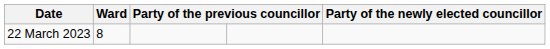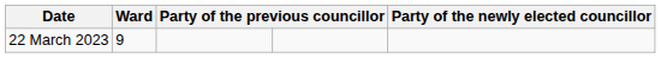22 March 2023 | Ward: 8 -> 9
